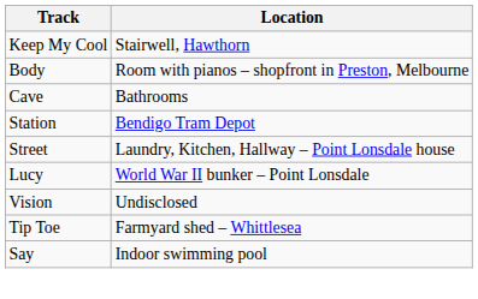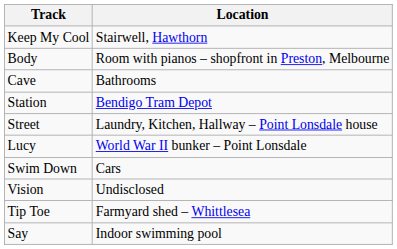+ row: Swim Down | Cars
